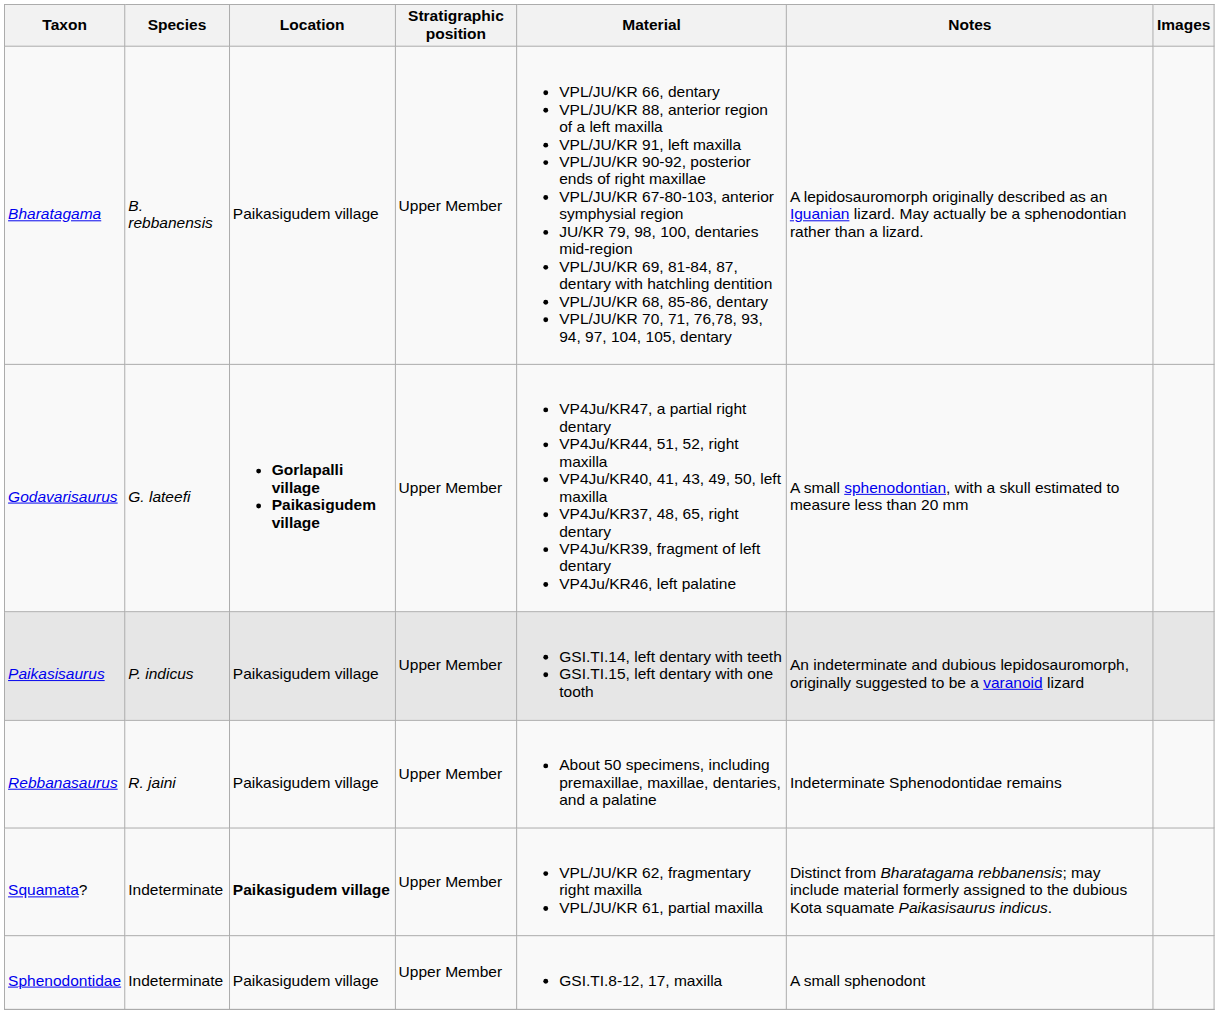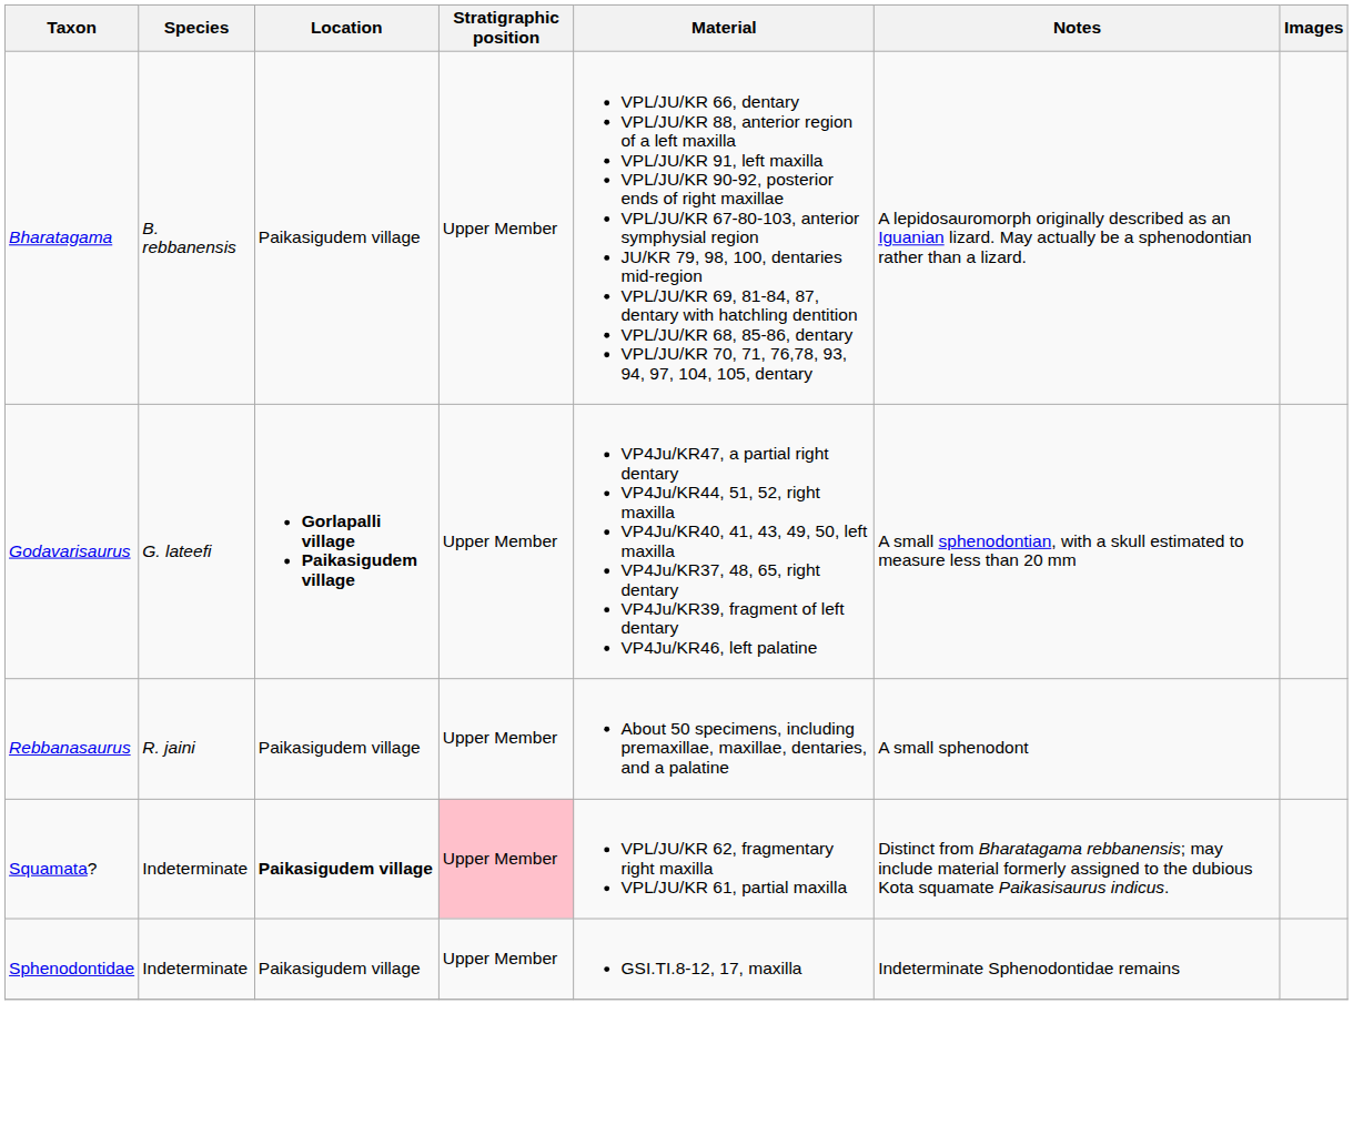- row: Paikasisaurus | P. indicus | Paikasigudem village | Upper Member | GSI.TI.14, left dentary with teeth GSI.TI.15, left dentary with one tooth | An indeterminate and dubious lepidosauromorph, originally suggested to be a varanoid lizard
Rebbanasaurus | Notes: Indeterminate Sphenodontidae remains -> A small sphenodont
Squamata? | Stratigraphic position: no background -> pink background
Sphenodontidae | Notes: A small sphenodont -> Indeterminate Sphenodontidae remains
